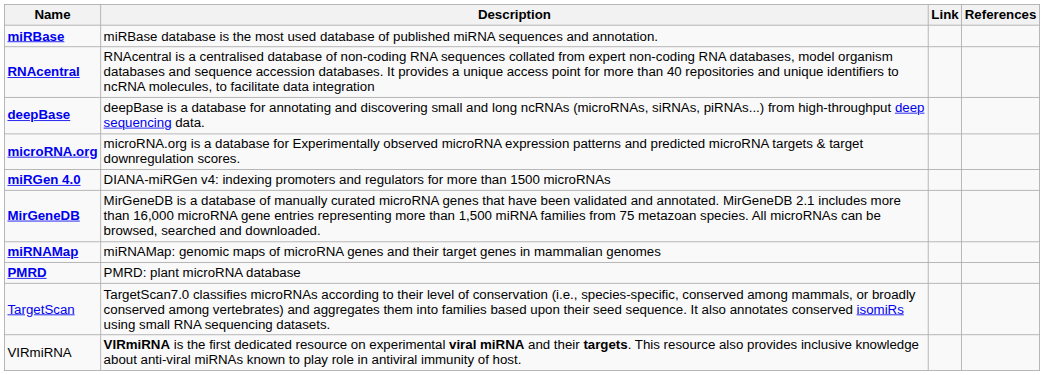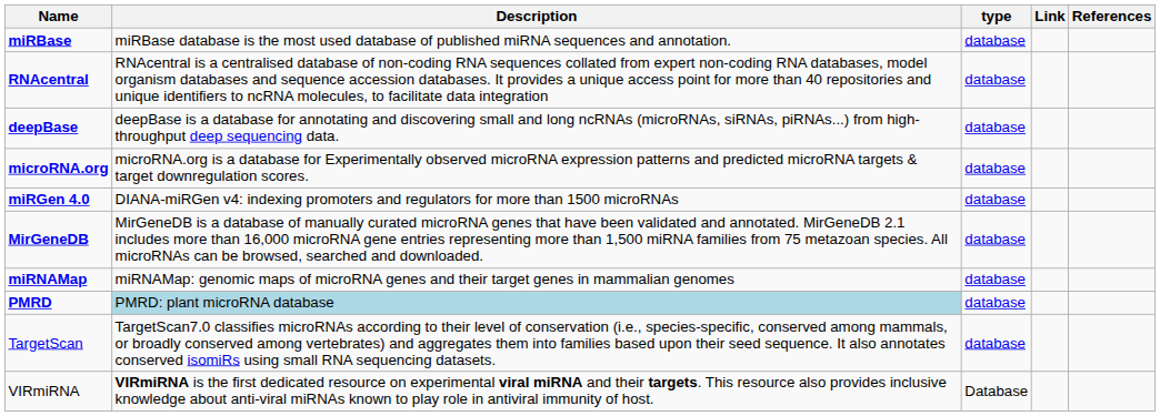+ column: type | database | database | database | database | database | database | database | database | database | Database
PMRD | Description: no background -> lightblue background
